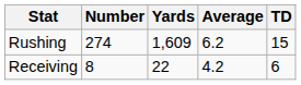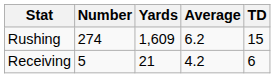Receiving | Number: 8 -> 5
Receiving | Yards: 22 -> 21
